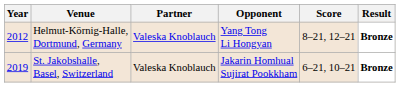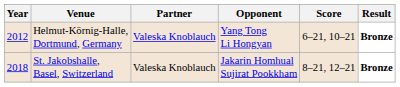Helmut-Körnig-Halle, Dortmund, Germany | Score: 8–21, 12–21 -> 6–21, 10–21
St. Jakobshalle, Basel, Switzerland | Year: 2019 -> 2018
St. Jakobshalle, Basel, Switzerland | Score: 6–21, 10–21 -> 8–21, 12–21
